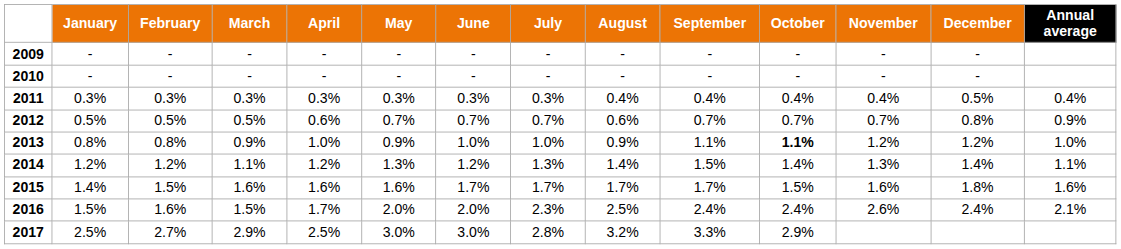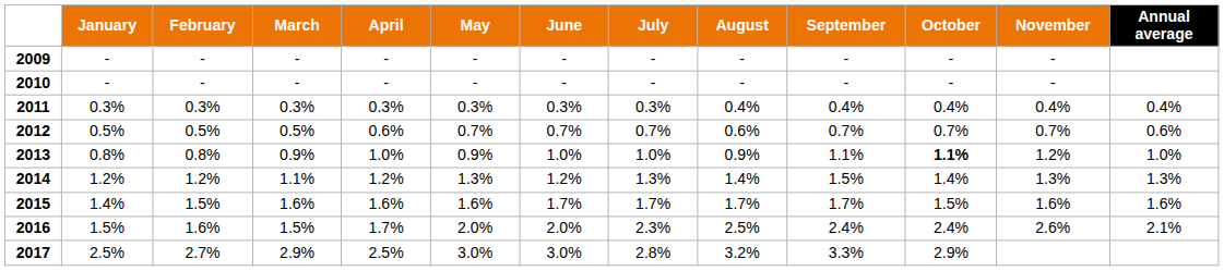- column: December | - | - | 0.5% | 0.8% | 1.2% | 1.4% | 1.8% | 2.4%
2012 | Annual average: 0.9% -> 0.6%
2014 | Annual average: 1.1% -> 1.3%
